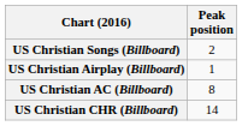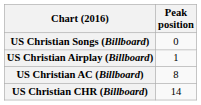US Christian Songs (Billboard) | Peak position: 2 -> 0
